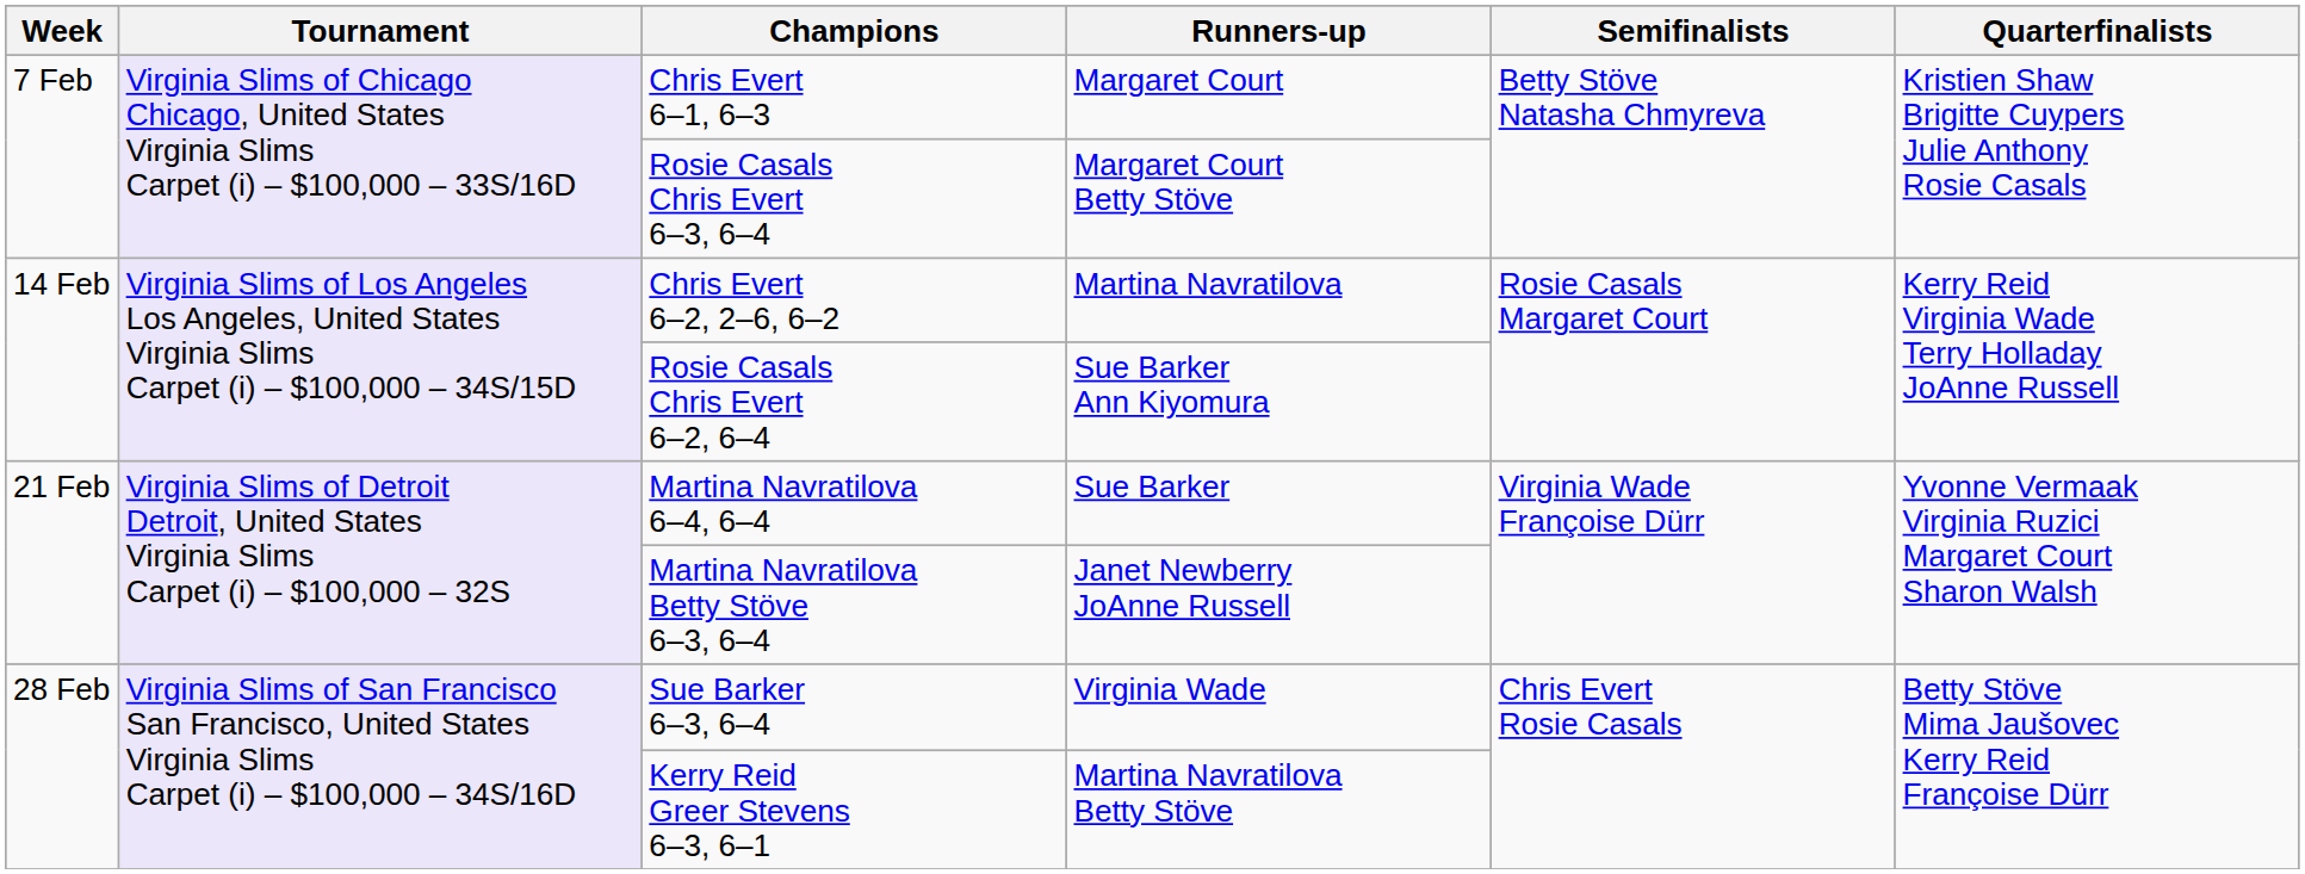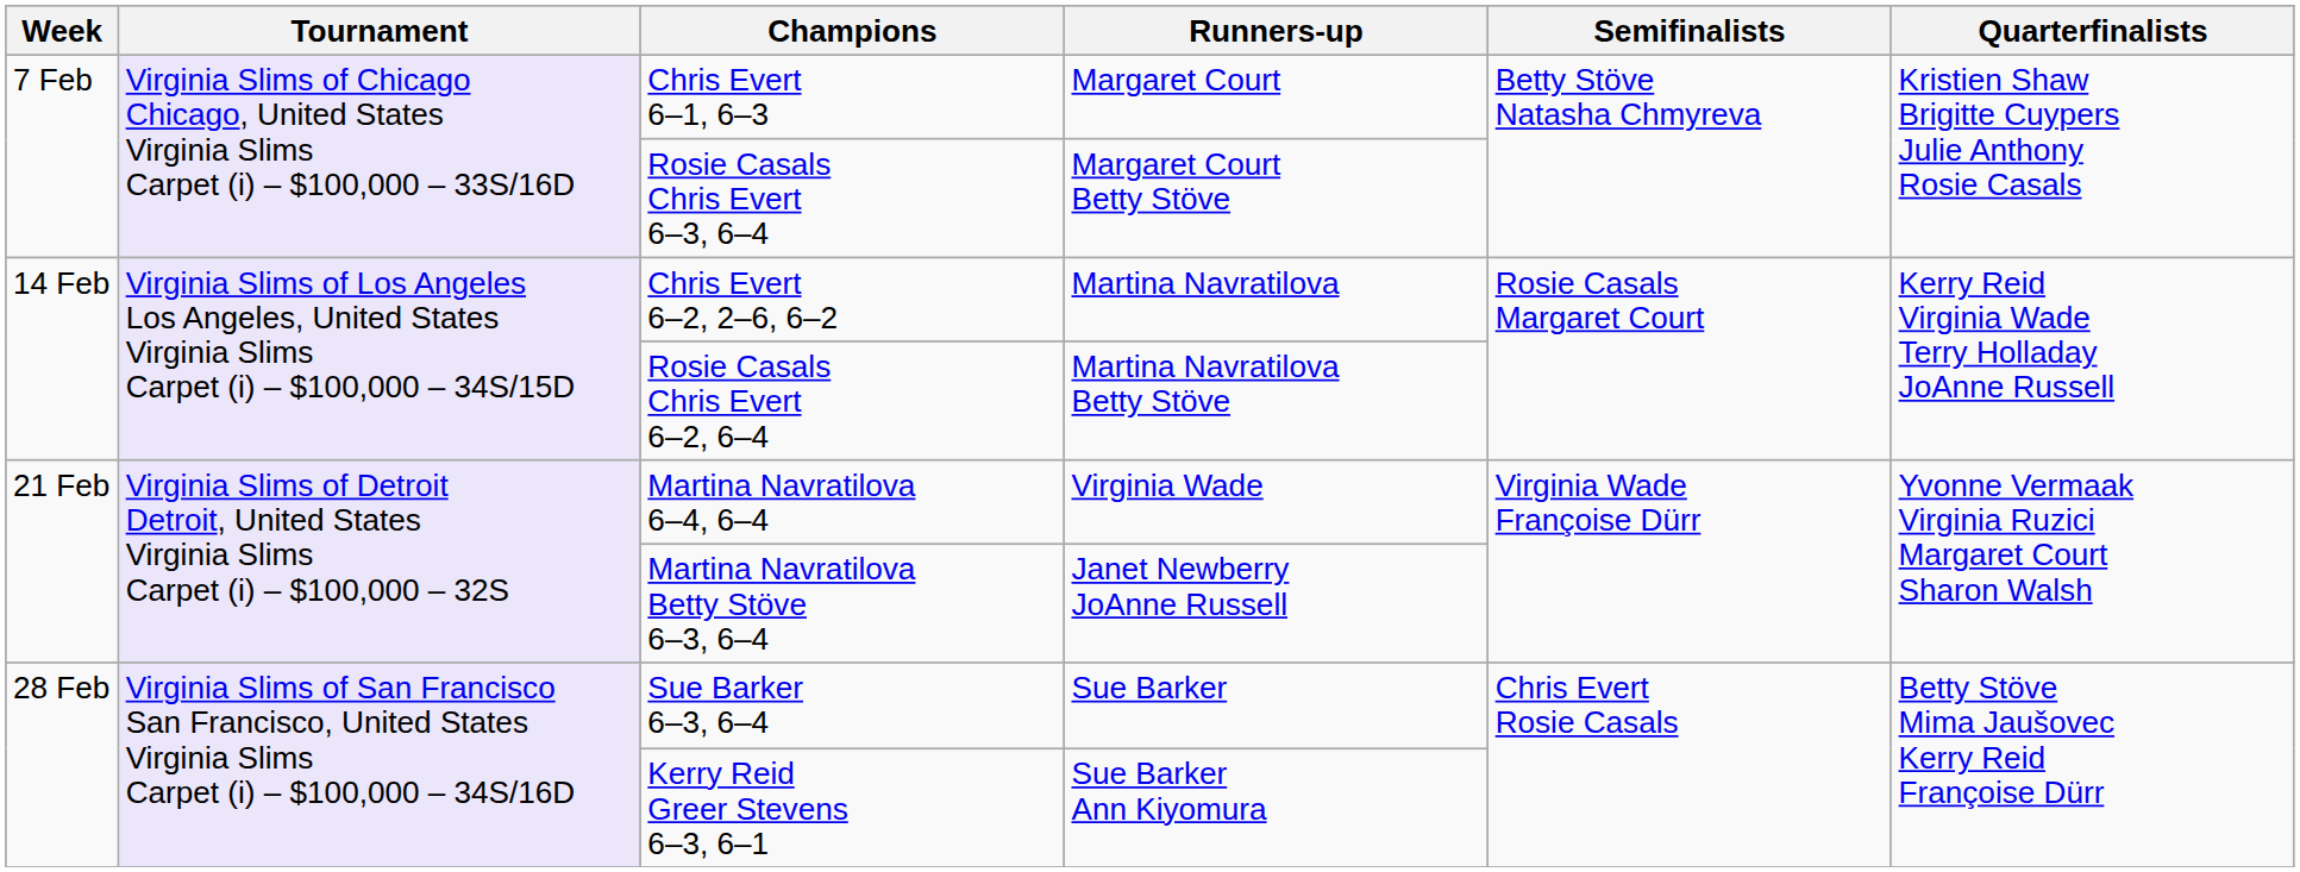Rosie Casals Chris Evert 6–2, 6–4 | Runners-up: Sue Barker Ann Kiyomura -> Martina Navratilova Betty Stöve
Martina Navratilova 6–4, 6–4 | Runners-up: Sue Barker -> Virginia Wade
Sue Barker 6–3, 6–4 | Runners-up: Virginia Wade -> Sue Barker
Kerry Reid Greer Stevens 6–3, 6–1 | Runners-up: Martina Navratilova Betty Stöve -> Sue Barker Ann Kiyomura
